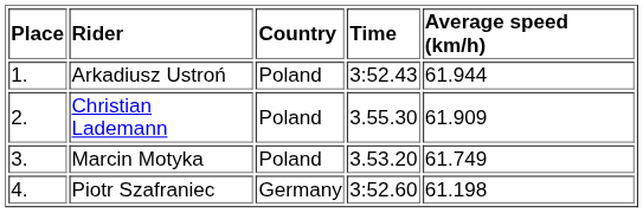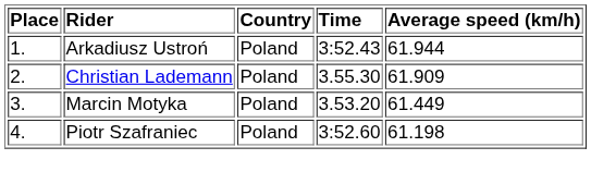Marcin Motyka | Average speed (km/h): 61.749 -> 61.449
Piotr Szafraniec | Country: Germany -> Poland
